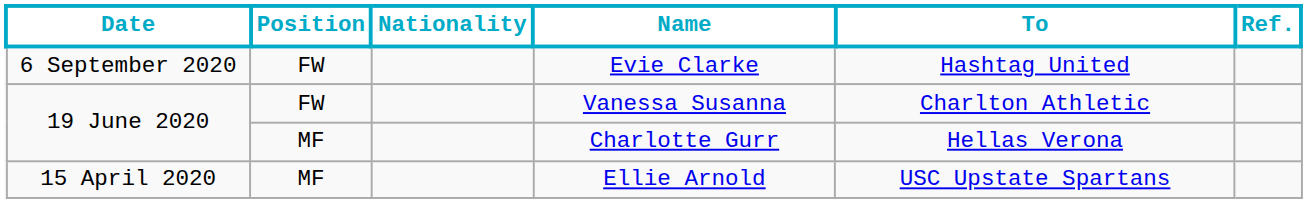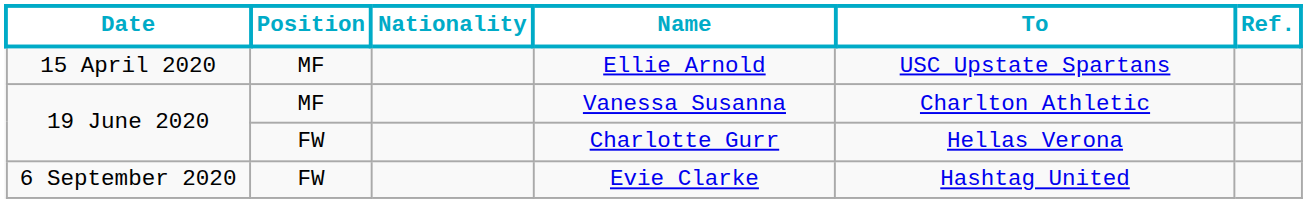rows swapped: Ellie Arnold <-> Evie Clarke
Vanessa Susanna | Position: FW -> MF
Charlotte Gurr | Position: MF -> FW
